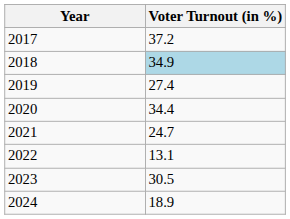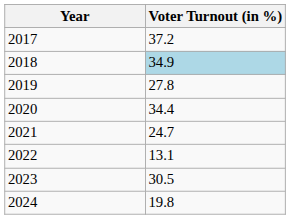2019 | Voter Turnout (in %): 27.4 -> 27.8
2024 | Voter Turnout (in %): 18.9 -> 19.8
